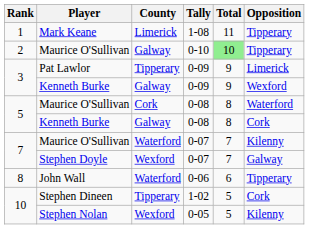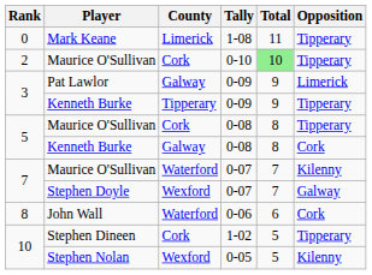Mark Keane | Rank: 1 -> 0
Maurice O'Sullivan / 0-10 | County: Galway -> Cork
Pat Lawlor | County: Tipperary -> Galway
Kenneth Burke / 0-09 | County: Galway -> Tipperary
Kenneth Burke / 0-09 | Opposition: Wexford -> Tipperary
Maurice O'Sullivan / 0-08 | Opposition: Waterford -> Tipperary
John Wall | Opposition: Tipperary -> Cork
Stephen Dineen | County: Tipperary -> Cork
Stephen Dineen | Opposition: Cork -> Tipperary
